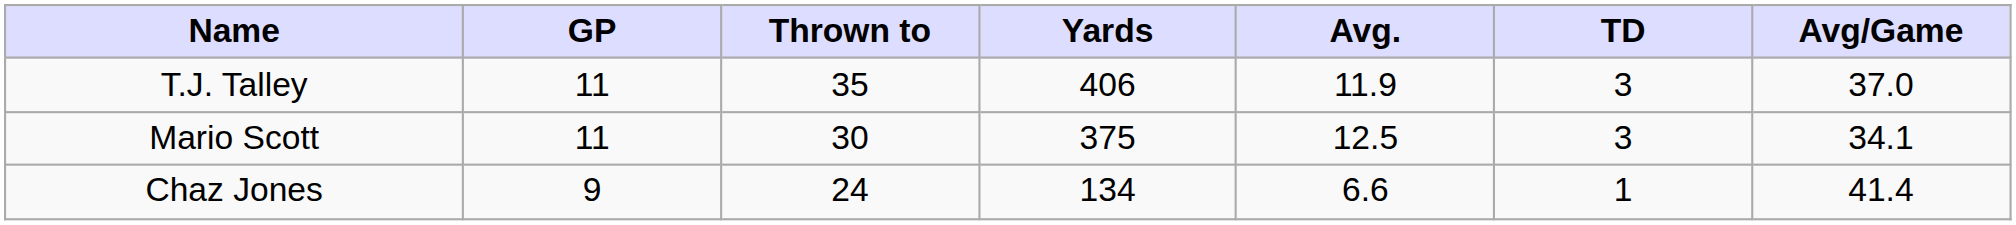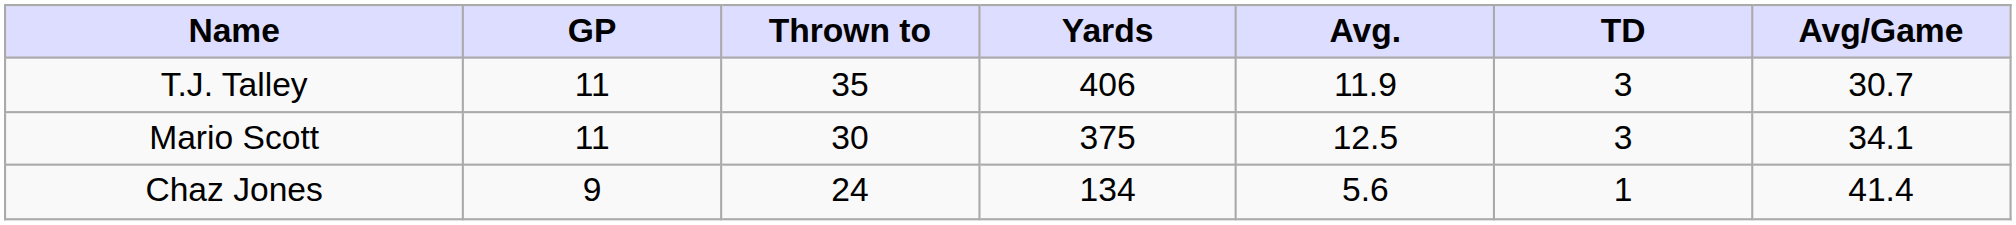T.J. Talley | Avg/Game: 37.0 -> 30.7
Chaz Jones | Avg.: 6.6 -> 5.6
